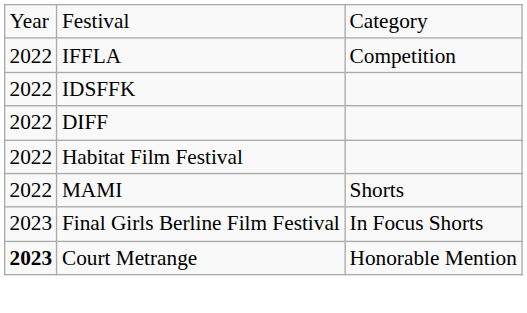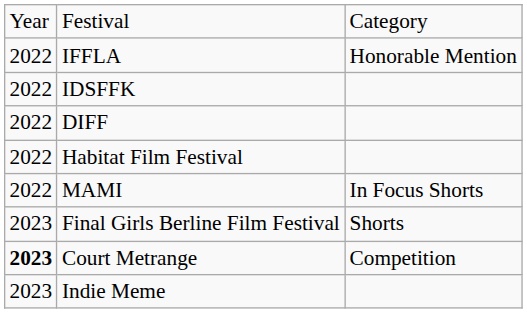IFFLA | column 3: Competition -> Honorable Mention
MAMI | column 3: Shorts -> In Focus Shorts
Final Girls Berline Film Festival | column 3: In Focus Shorts -> Shorts
Court Metrange | column 3: Honorable Mention -> Competition
+ row: 2023 | Indie Meme
